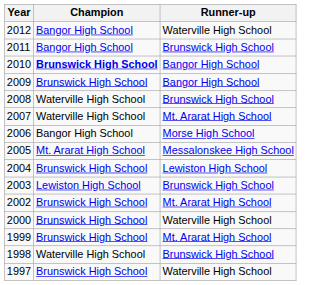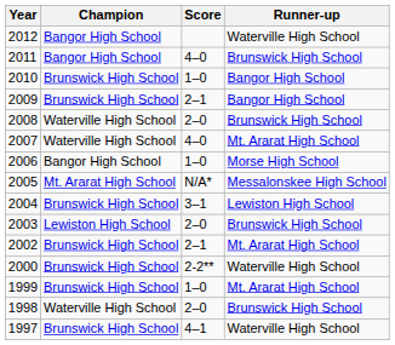+ column: Score | 4–0 | 1–0 | 2–1 | 2–0 | 4–0 | 1–0 | N/A* | 3–1 | 2–0 | 2–1 | 2-2** | 1–0 | 2–0 | 4–1
2010 | Champion: bold -> normal
